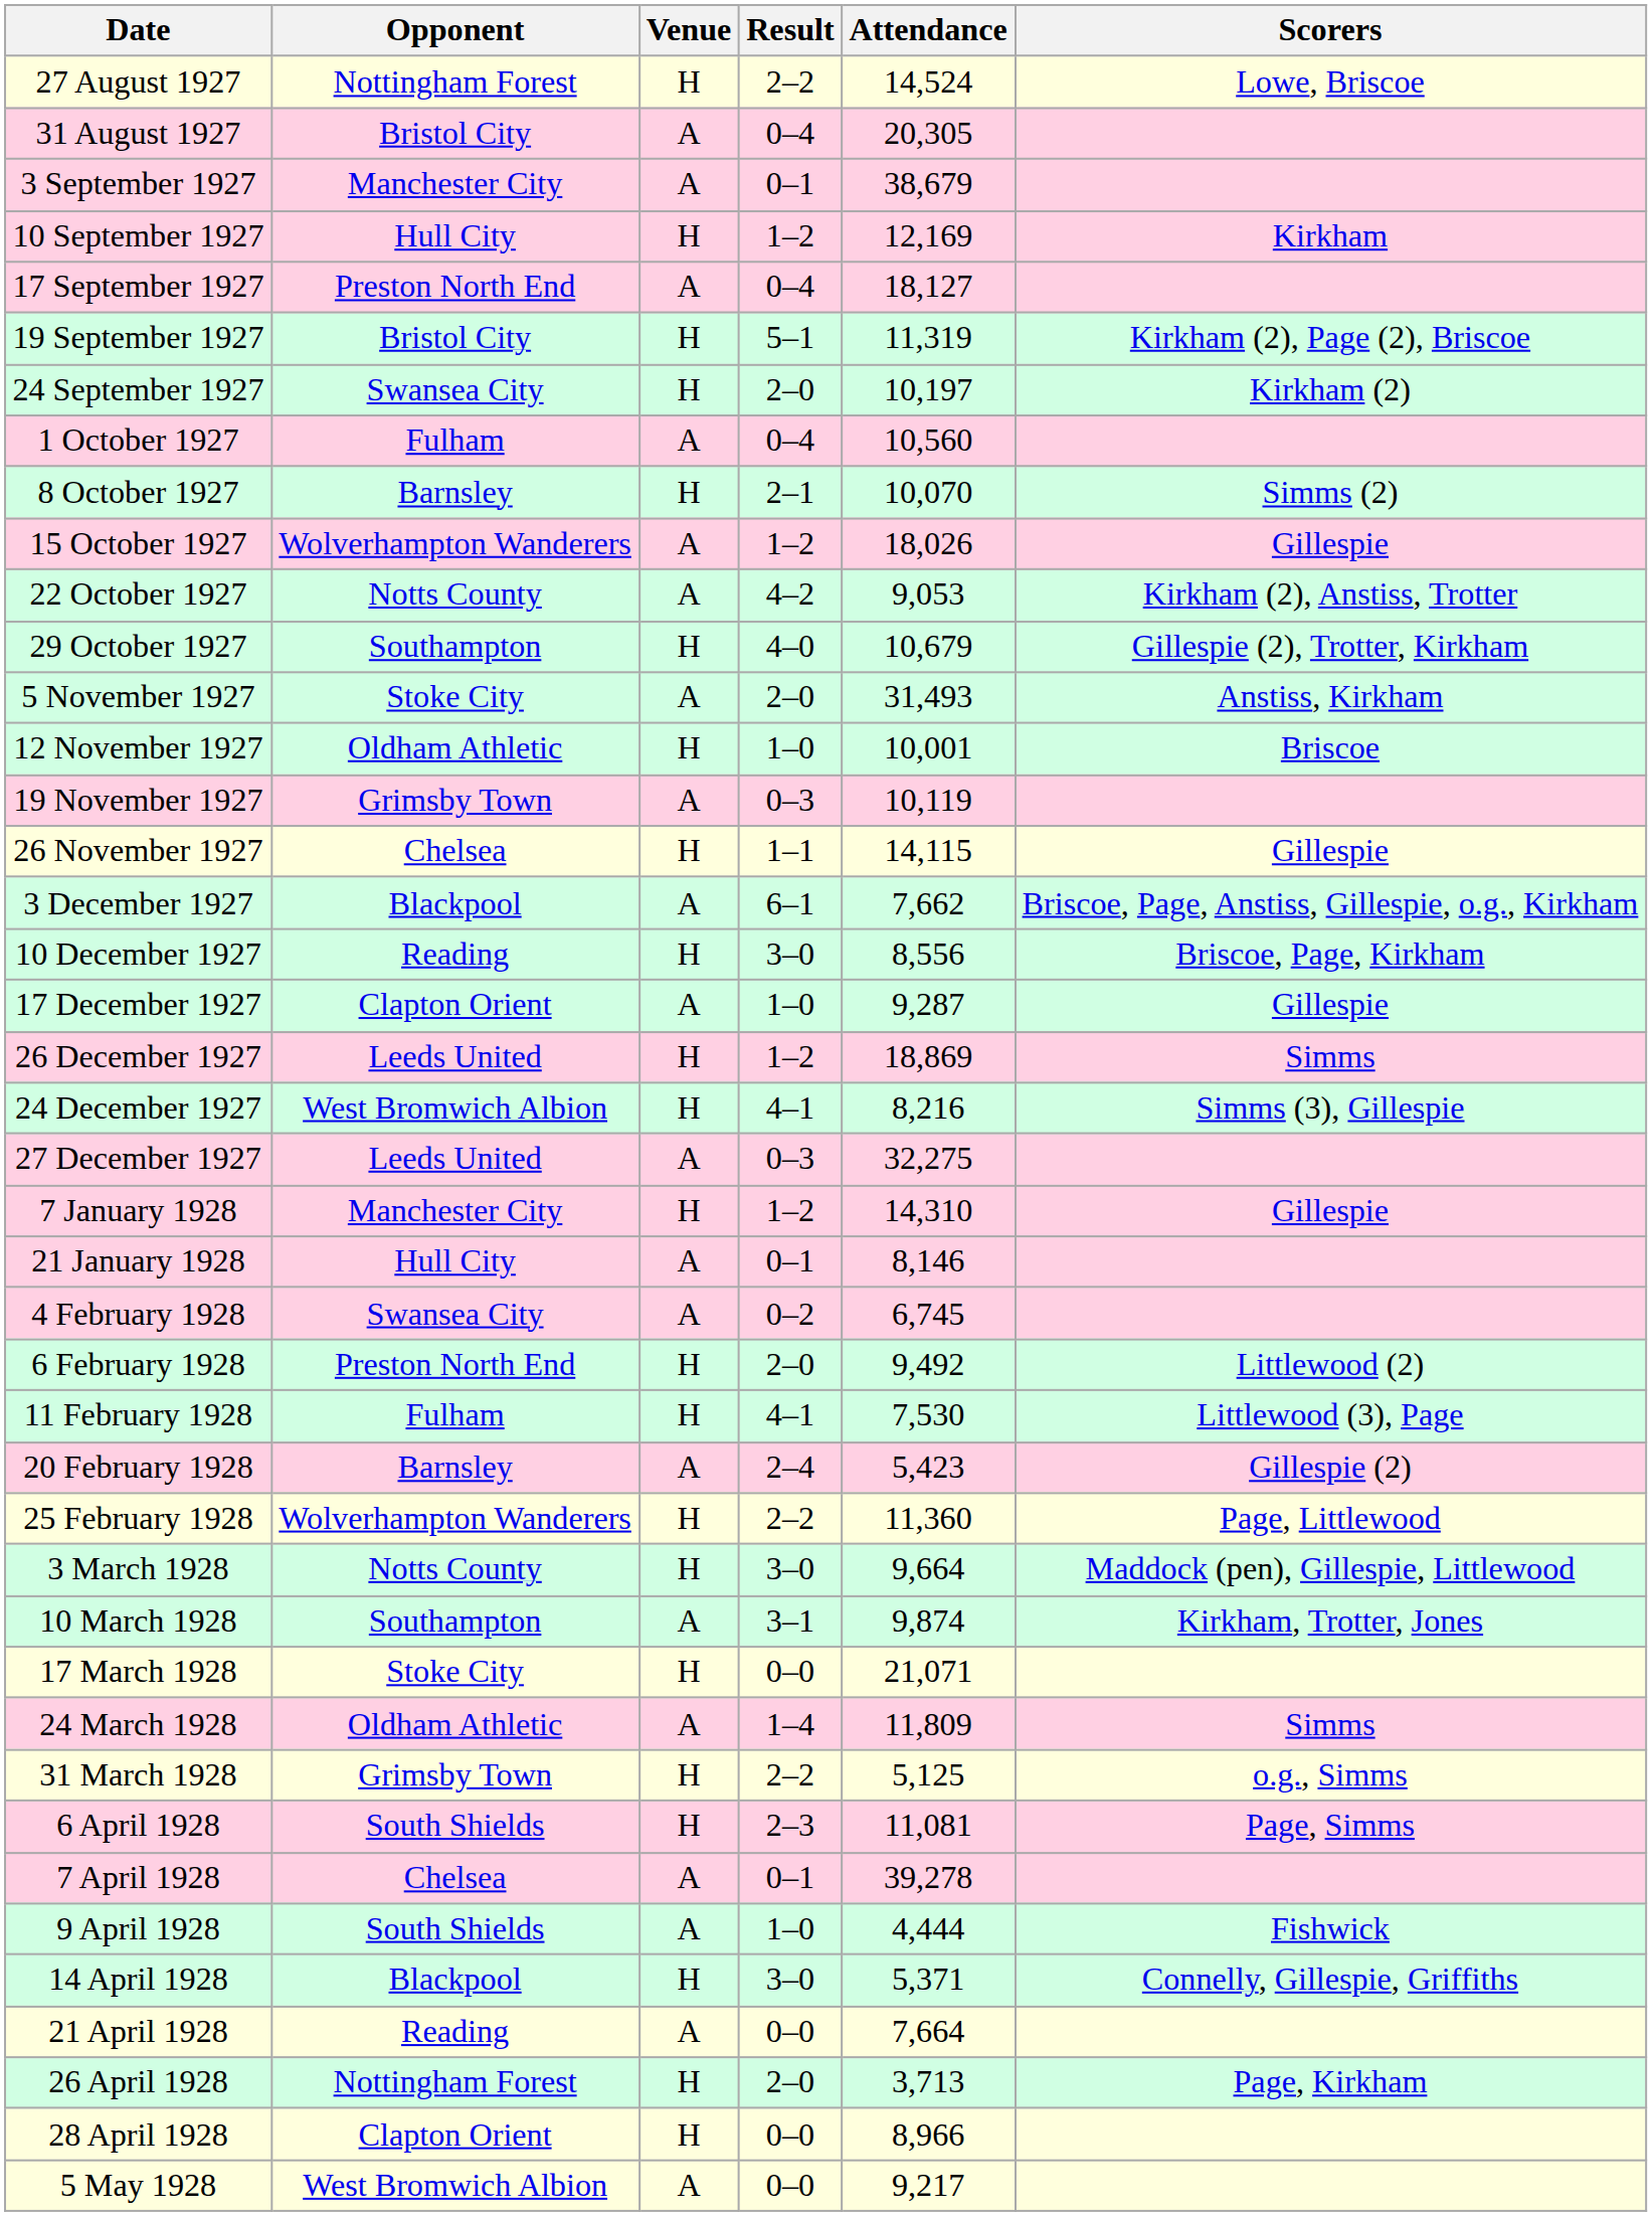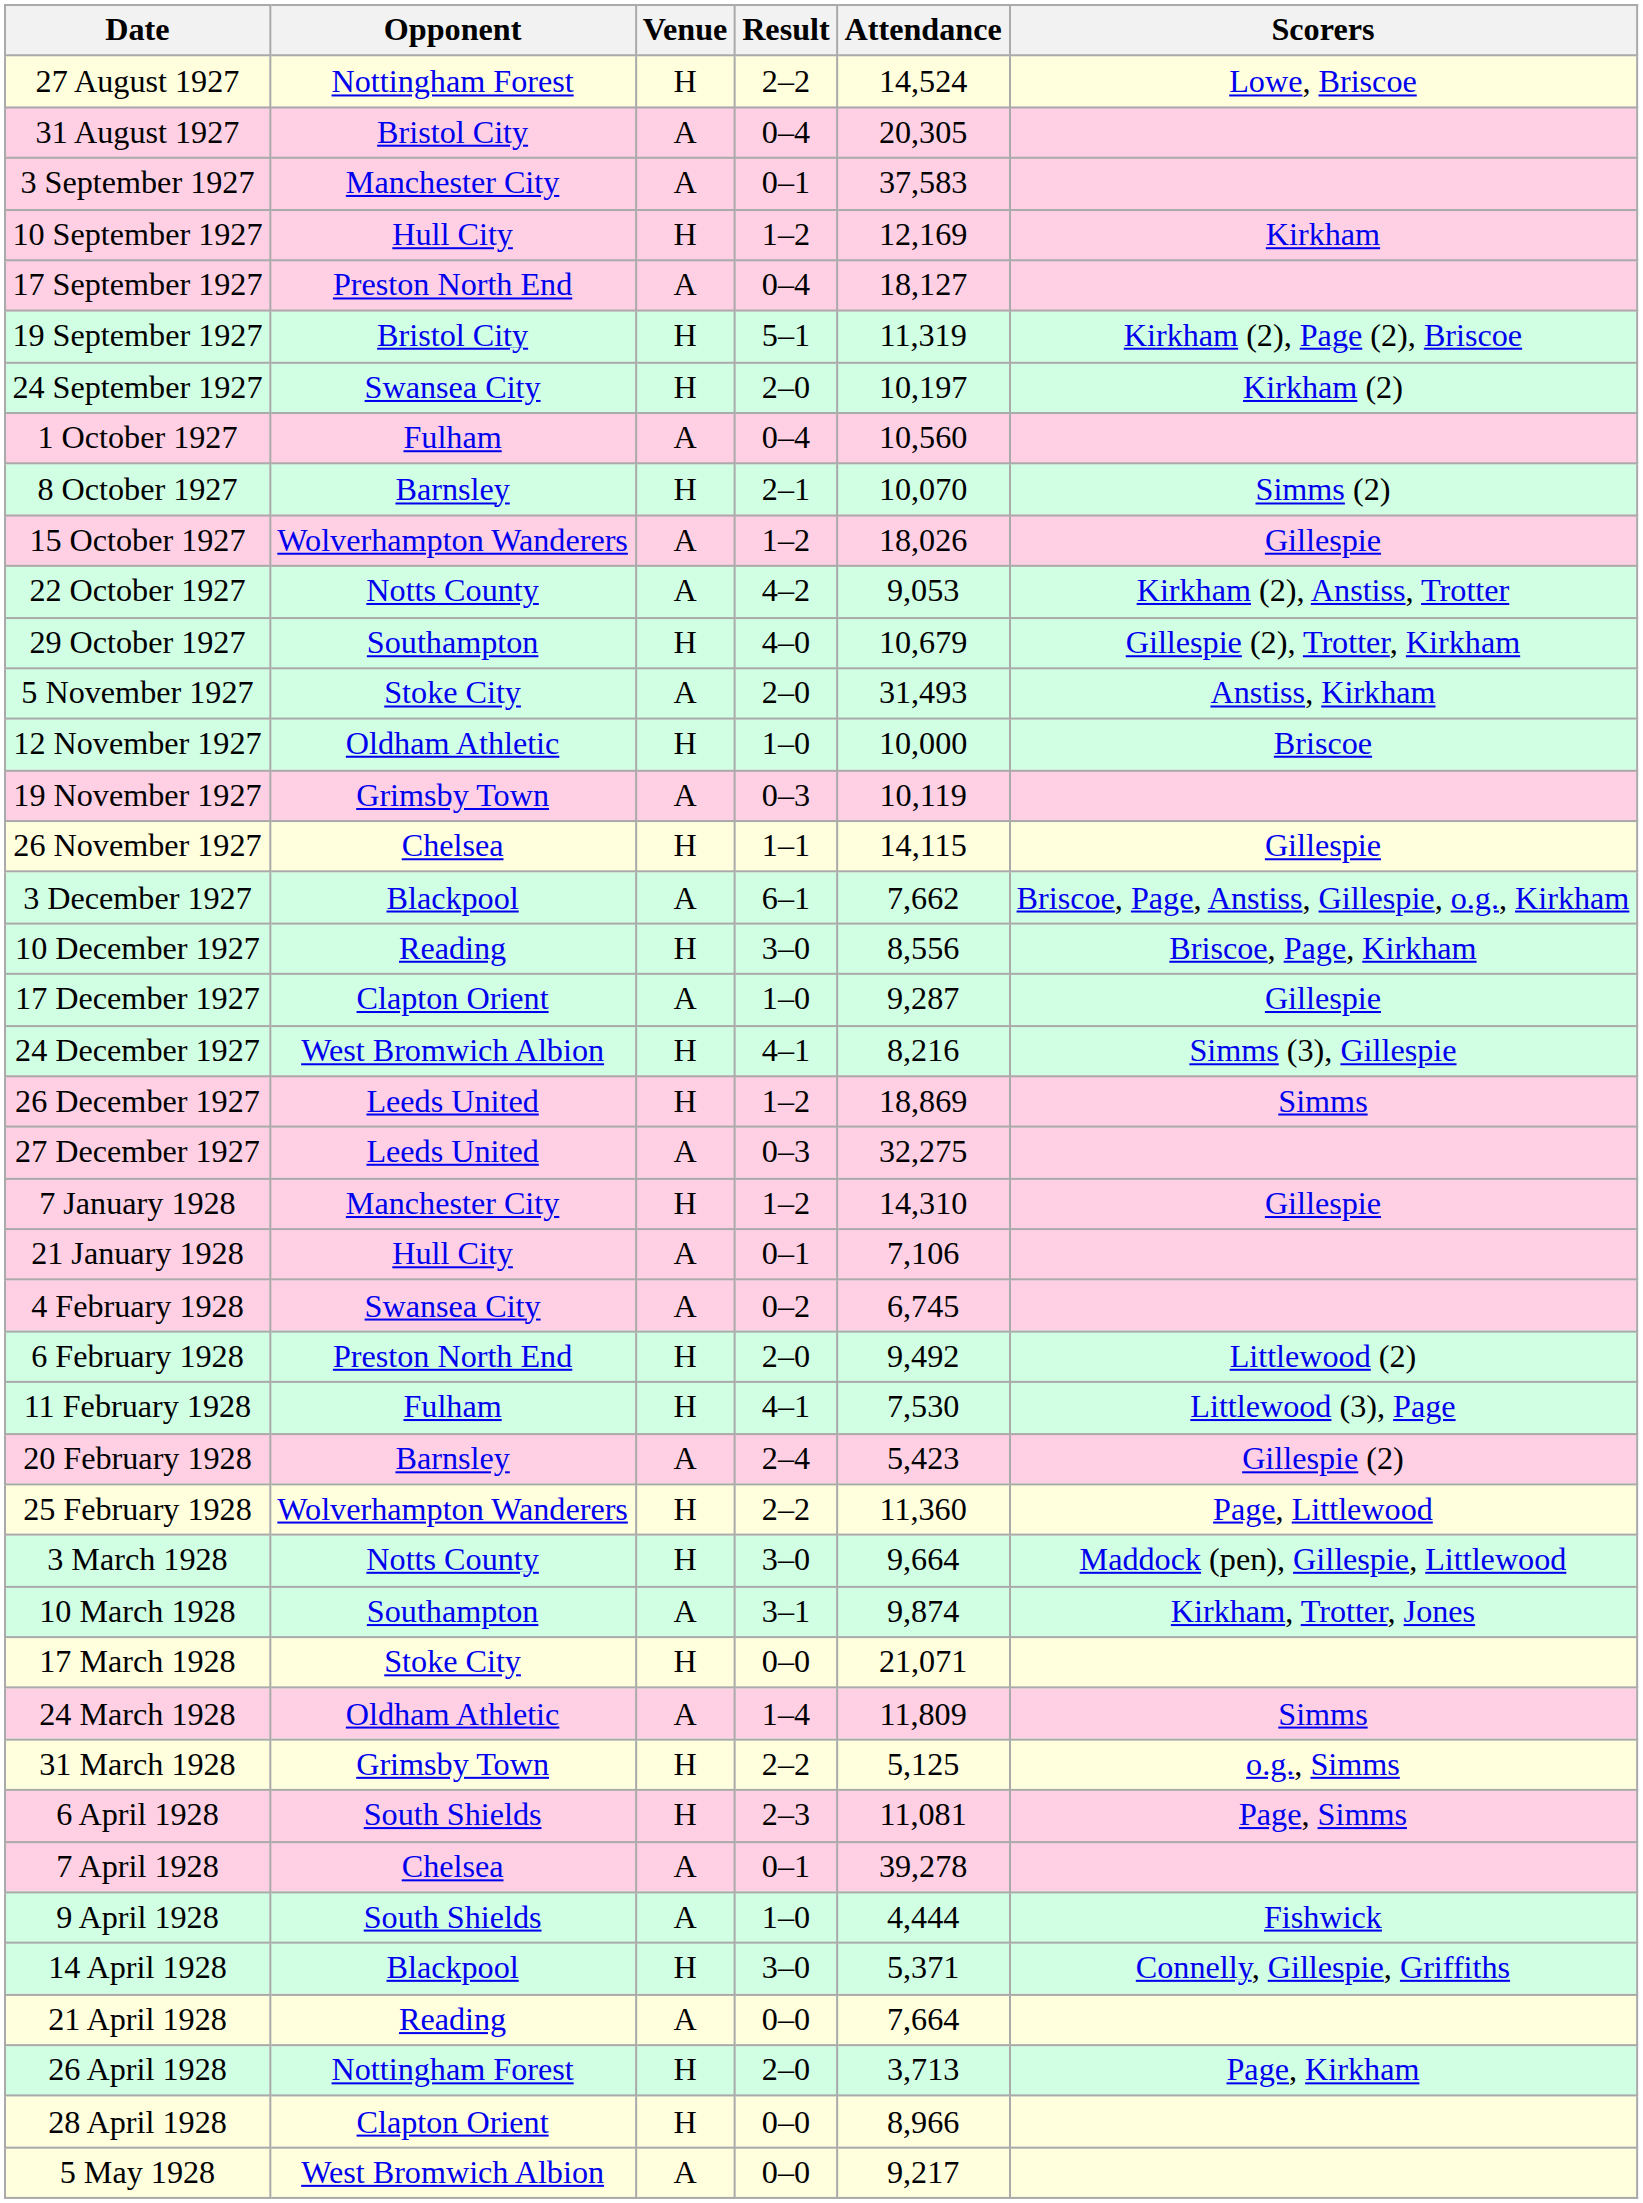3 September 1927 | Attendance: 38,679 -> 37,583
12 November 1927 | Attendance: 10,001 -> 10,000
rows swapped: 24 December 1927 <-> 26 December 1927
21 January 1928 | Attendance: 8,146 -> 7,106
